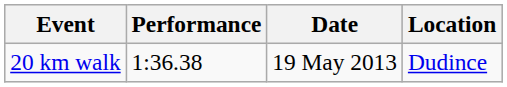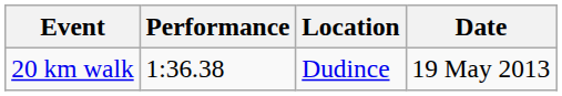columns swapped: Location <-> Date
